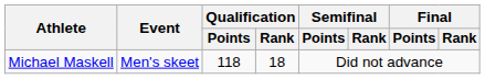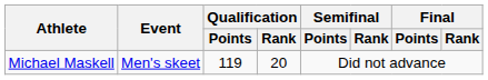Michael Maskell | Qualification / Points: 118 -> 119
Michael Maskell | Qualification / Rank: 18 -> 20
